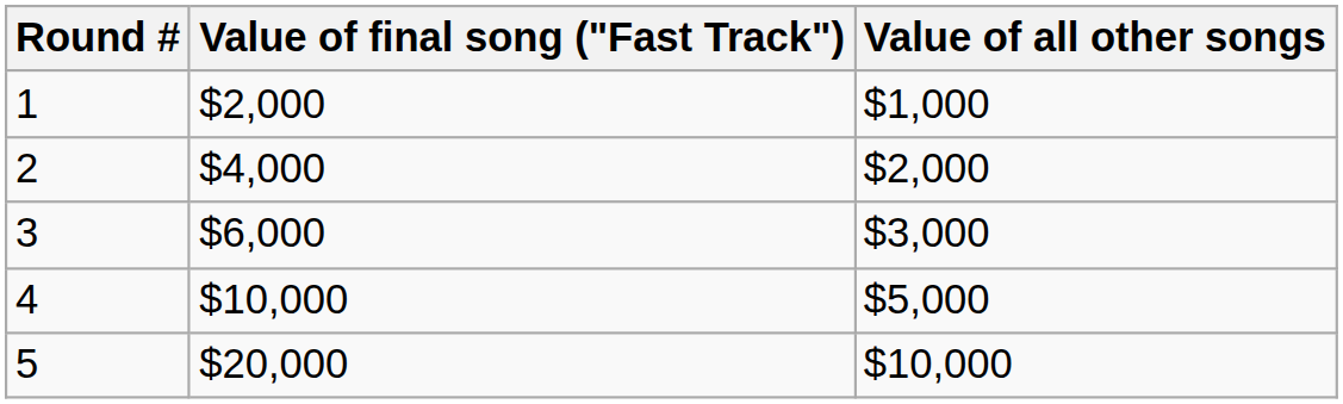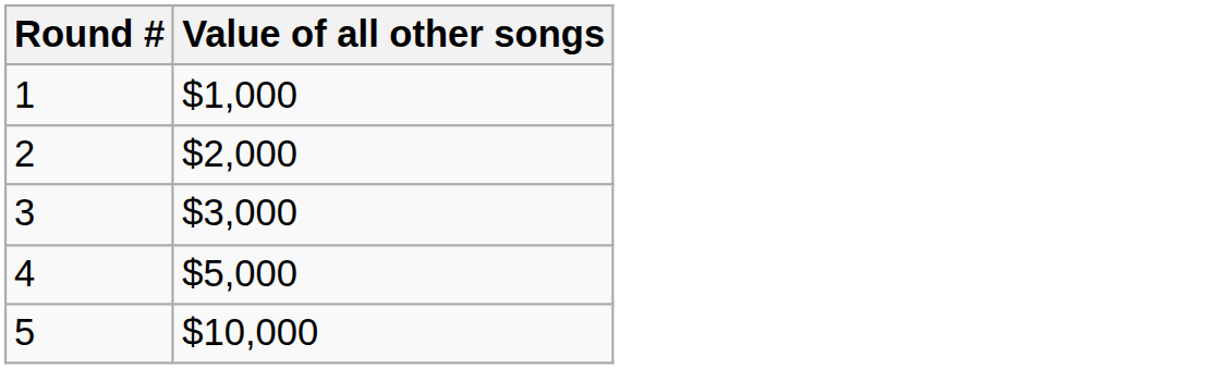- column: Value of final song ("Fast Track") | $2,000 | $4,000 | $6,000 | $10,000 | $20,000
